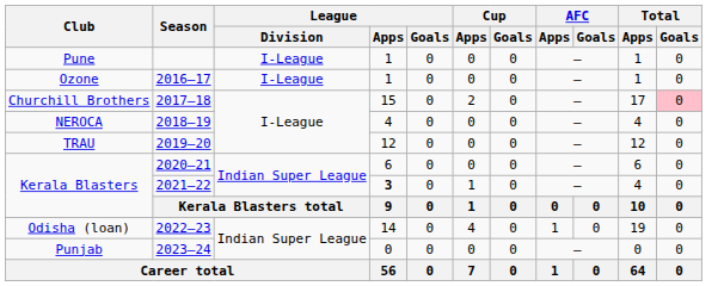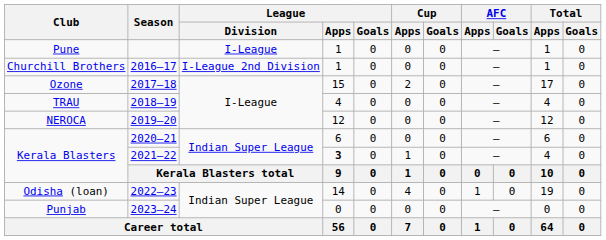2016–17 | Club: Ozone -> Churchill Brothers
2016–17 | League / Division: I-League -> I-League 2nd Division
2017–18 | Club: Churchill Brothers -> Ozone
2017–18 | Total / Goals: pink background -> no background
2018–19 | Club: NEROCA -> TRAU
2019–20 | Club: TRAU -> NEROCA
